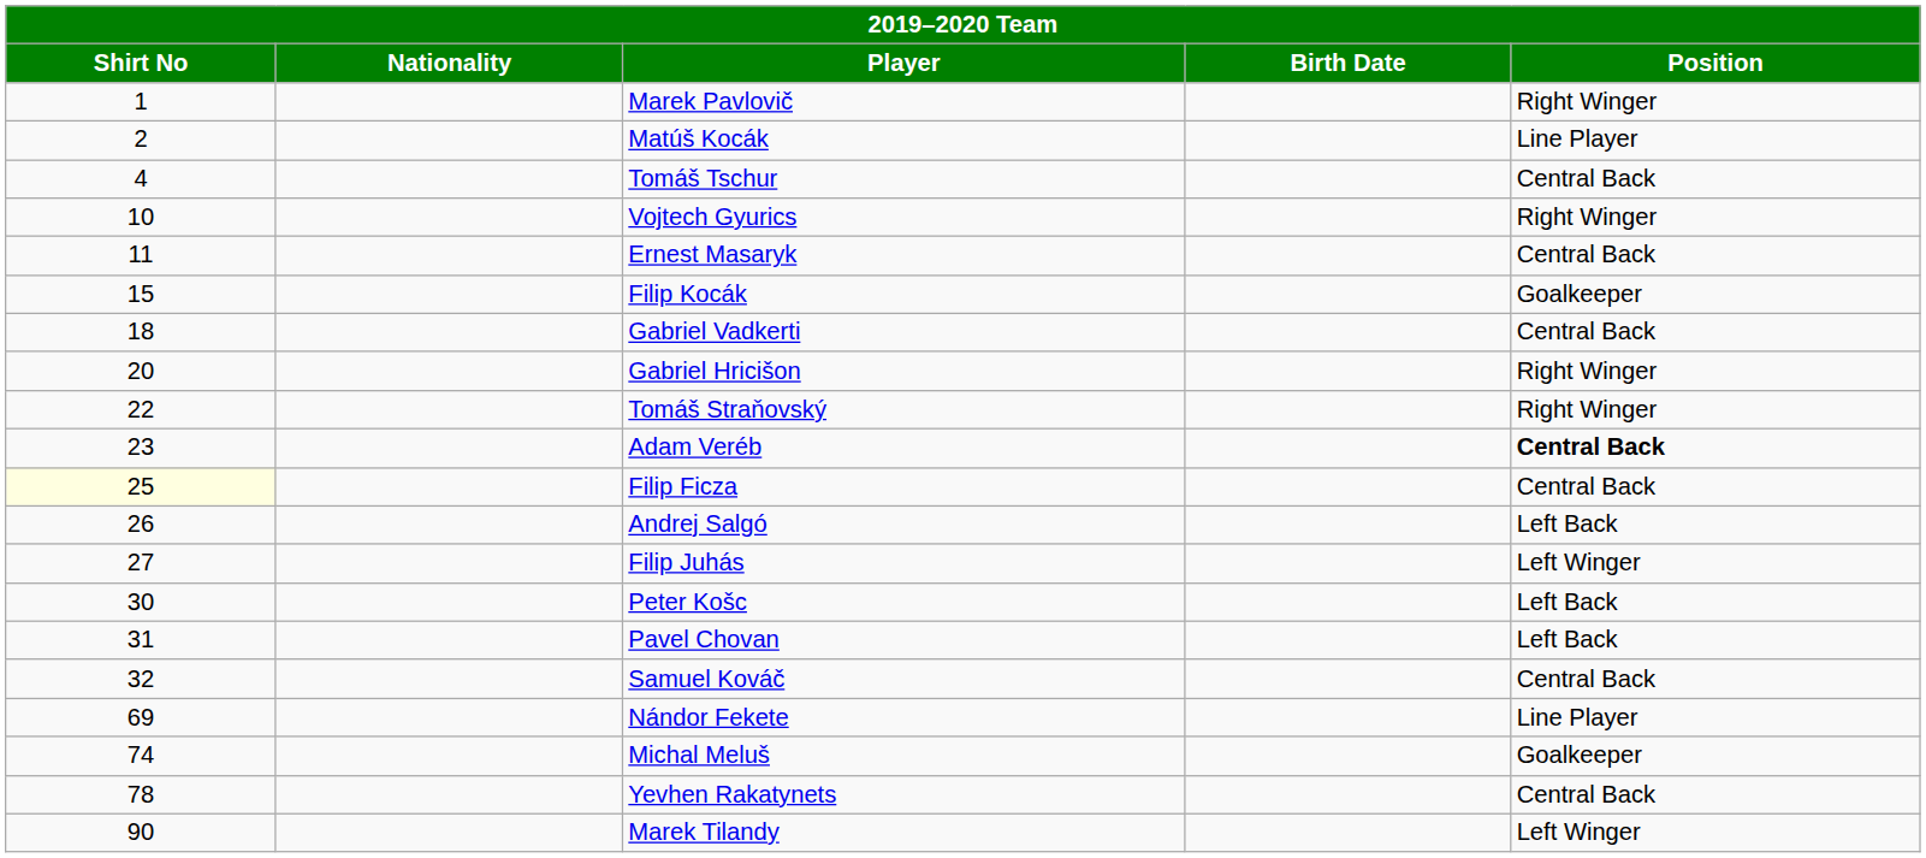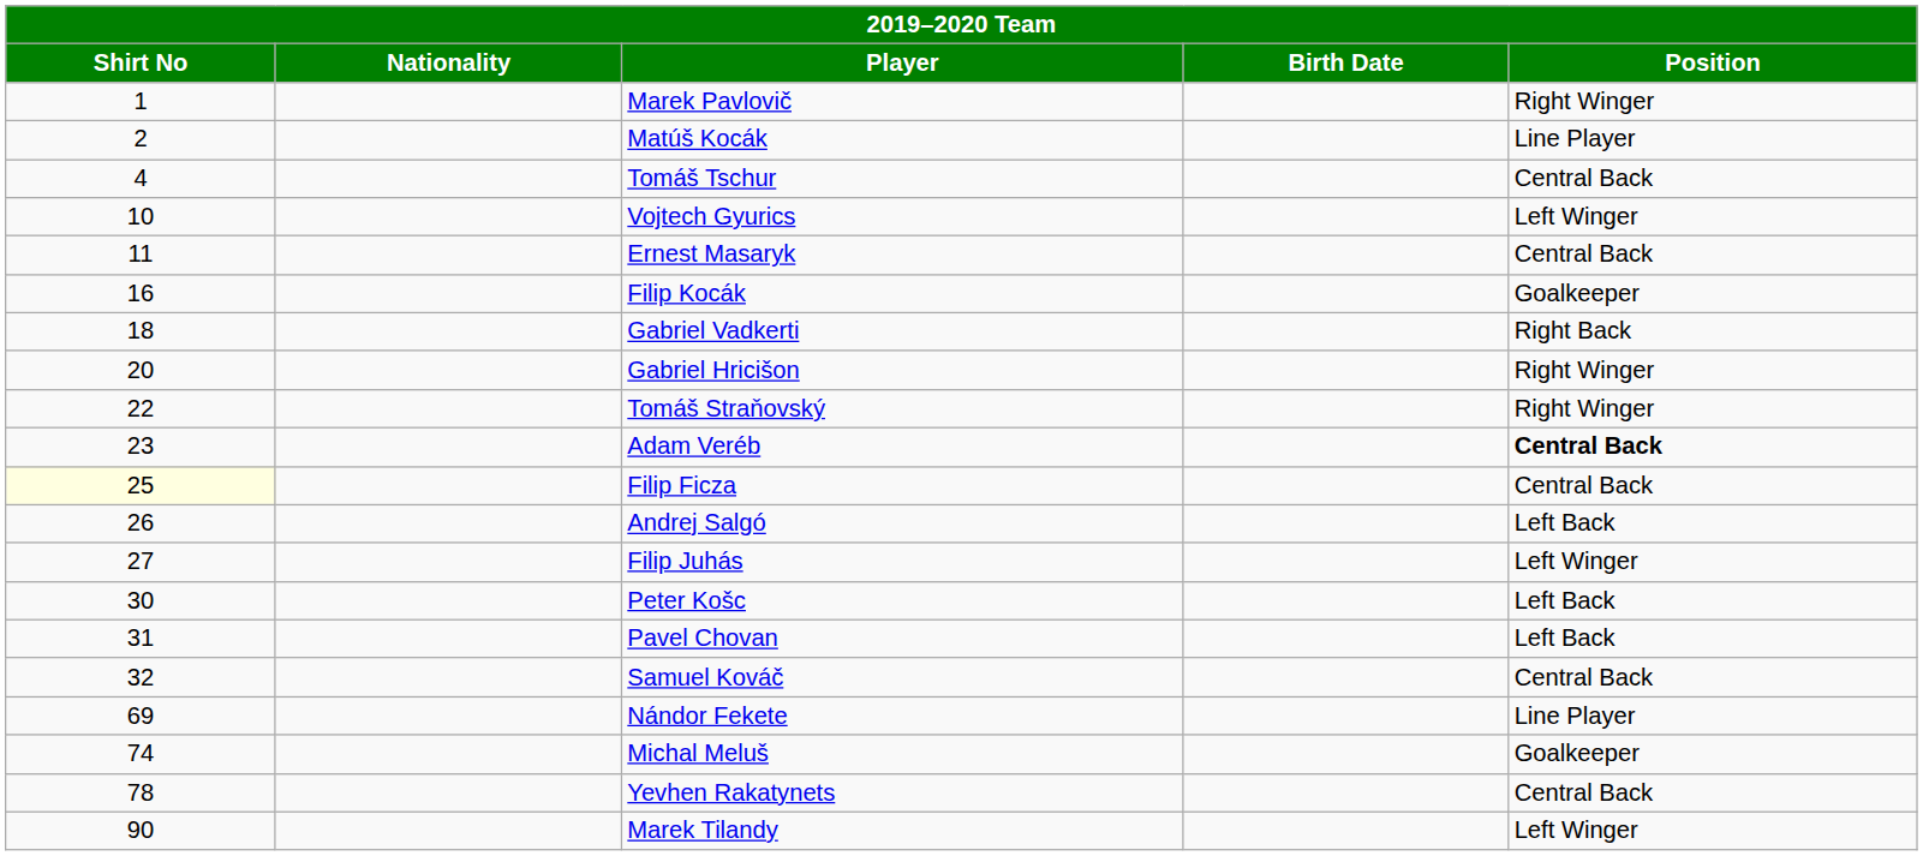Vojtech Gyurics | Position: Right Winger -> Left Winger
Filip Kocák | Shirt No: 15 -> 16
Gabriel Vadkerti | Position: Central Back -> Right Back
